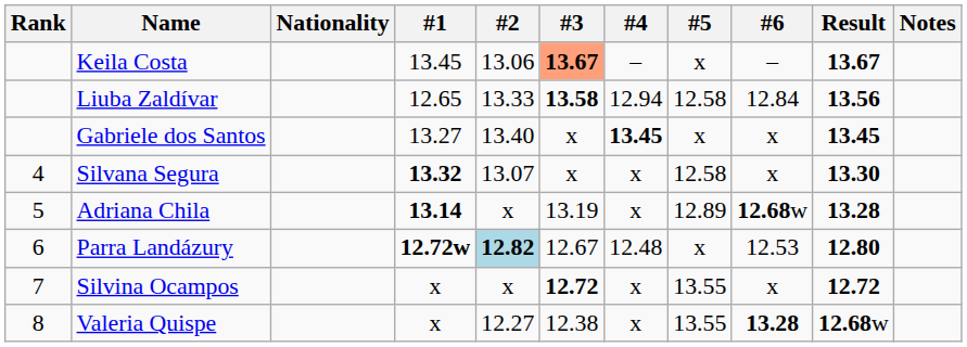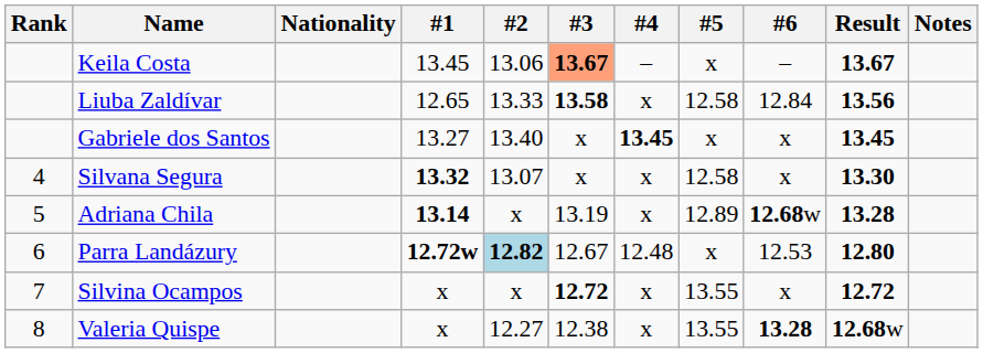Liuba Zaldívar | #4: 12.94 -> x
